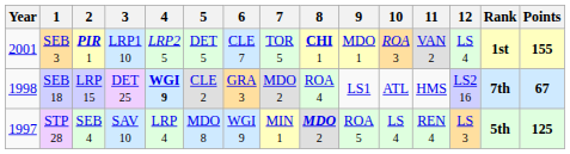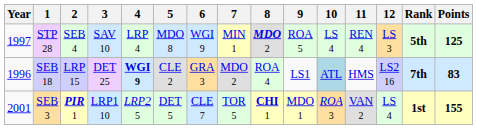rows swapped: STP 28 <-> SEB 3
SEB 18 | Year: 1998 -> 1996
SEB 18 | 10: no background -> lightblue background
SEB 18 | Points: 67 -> 83
